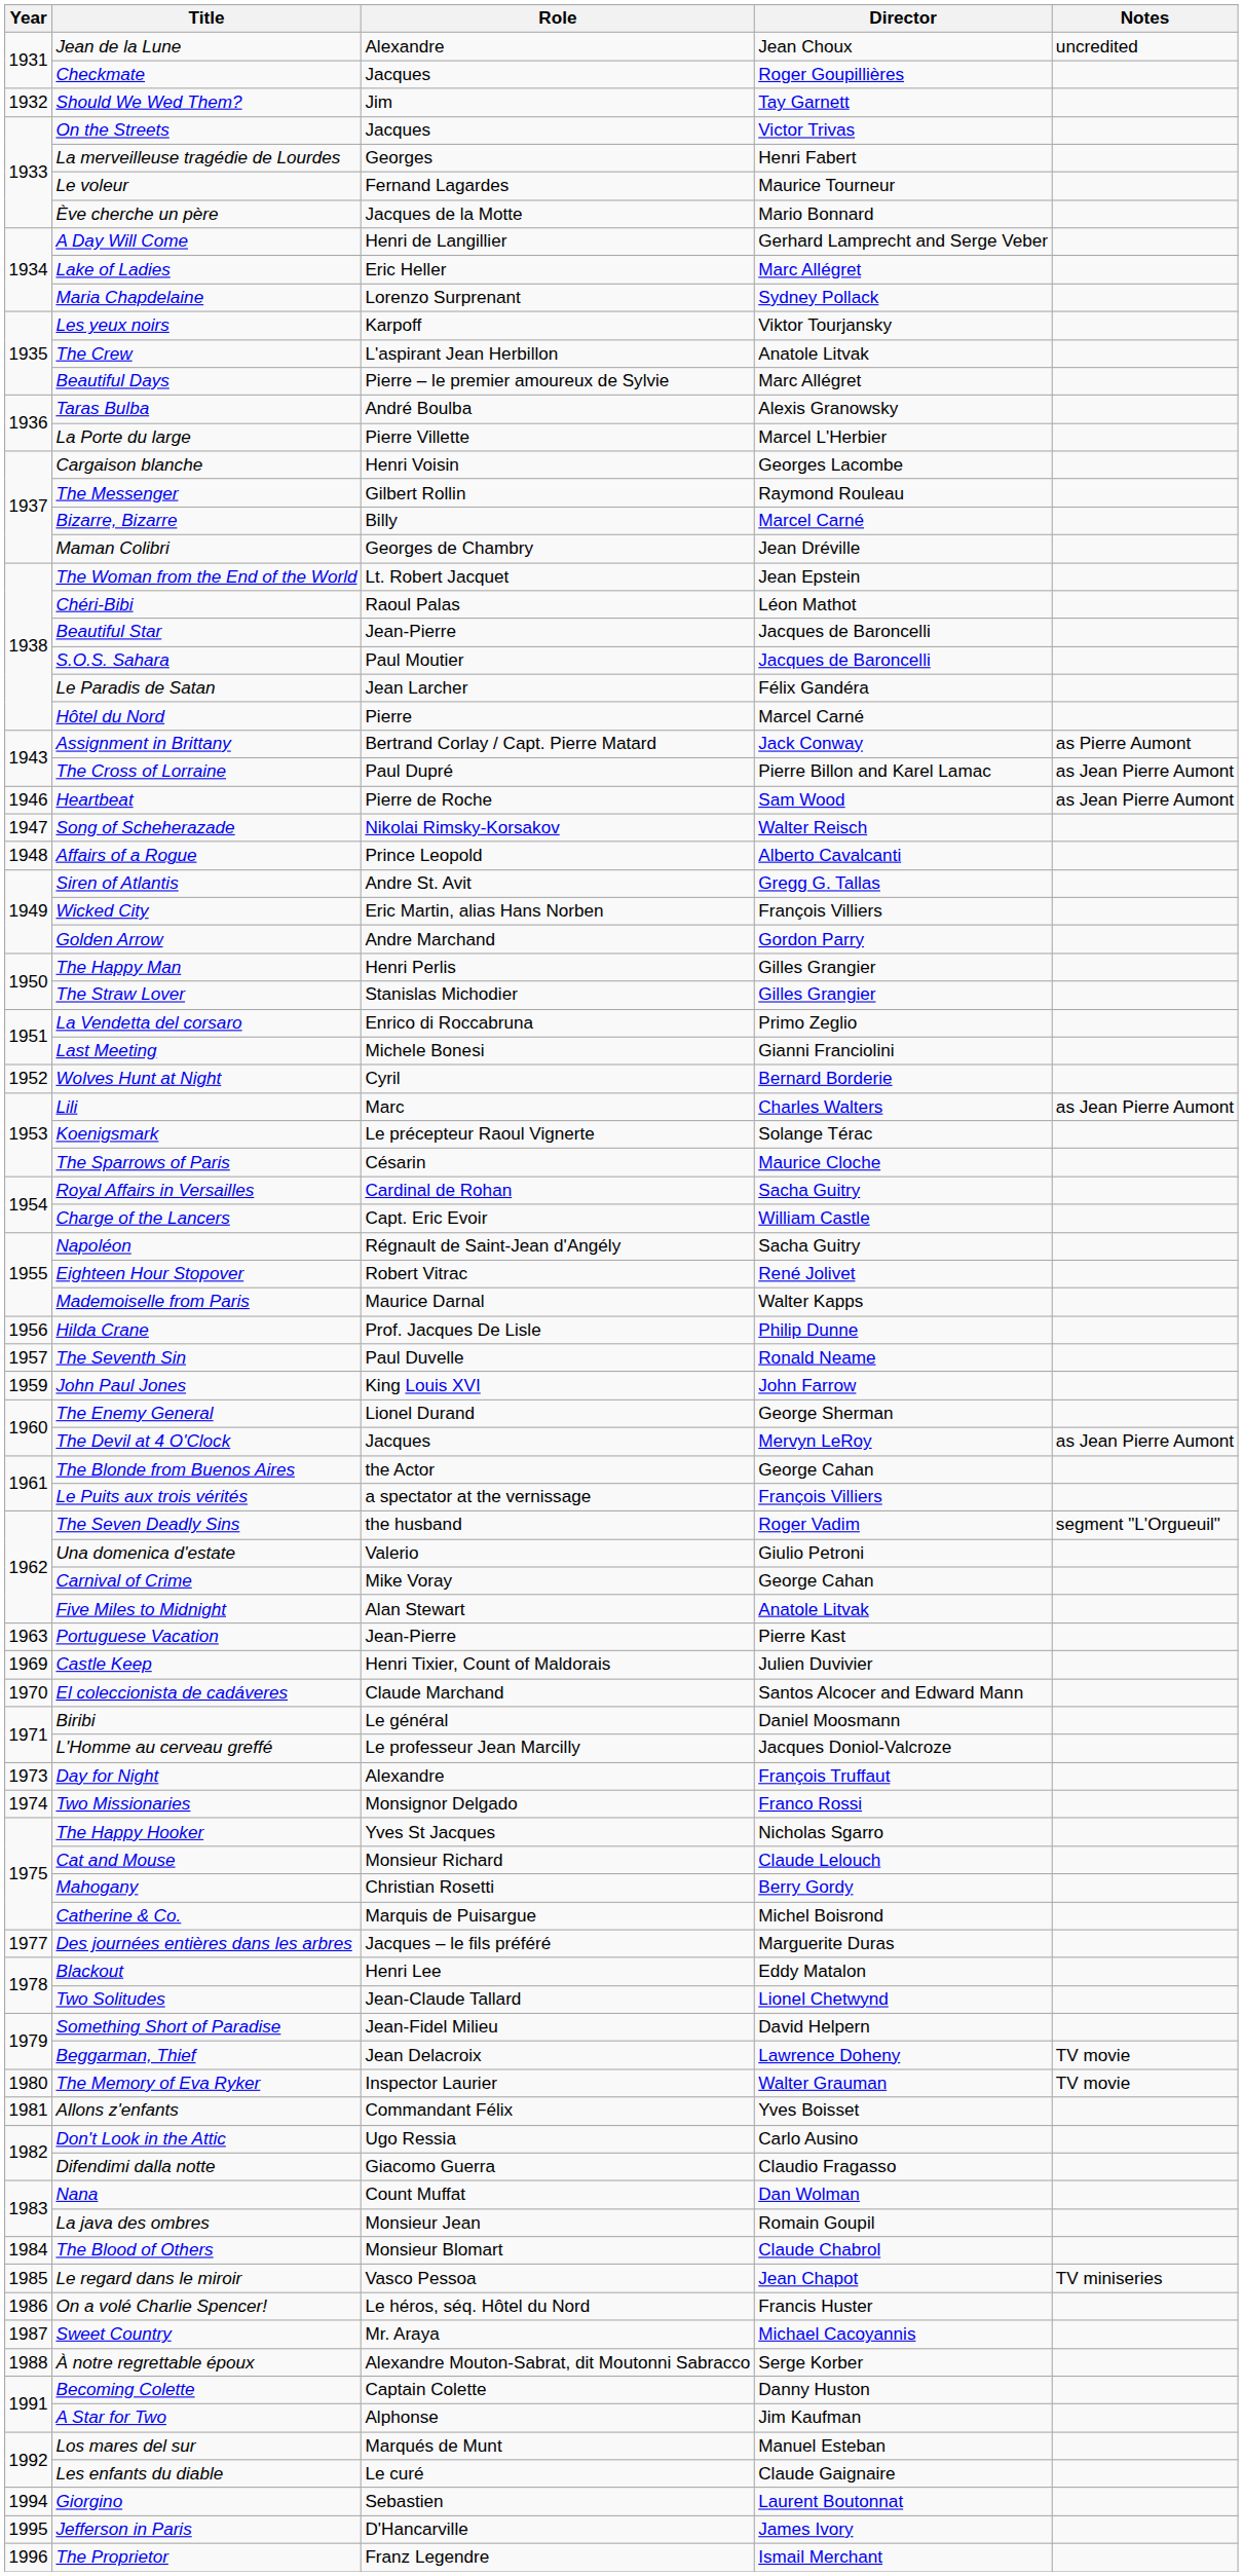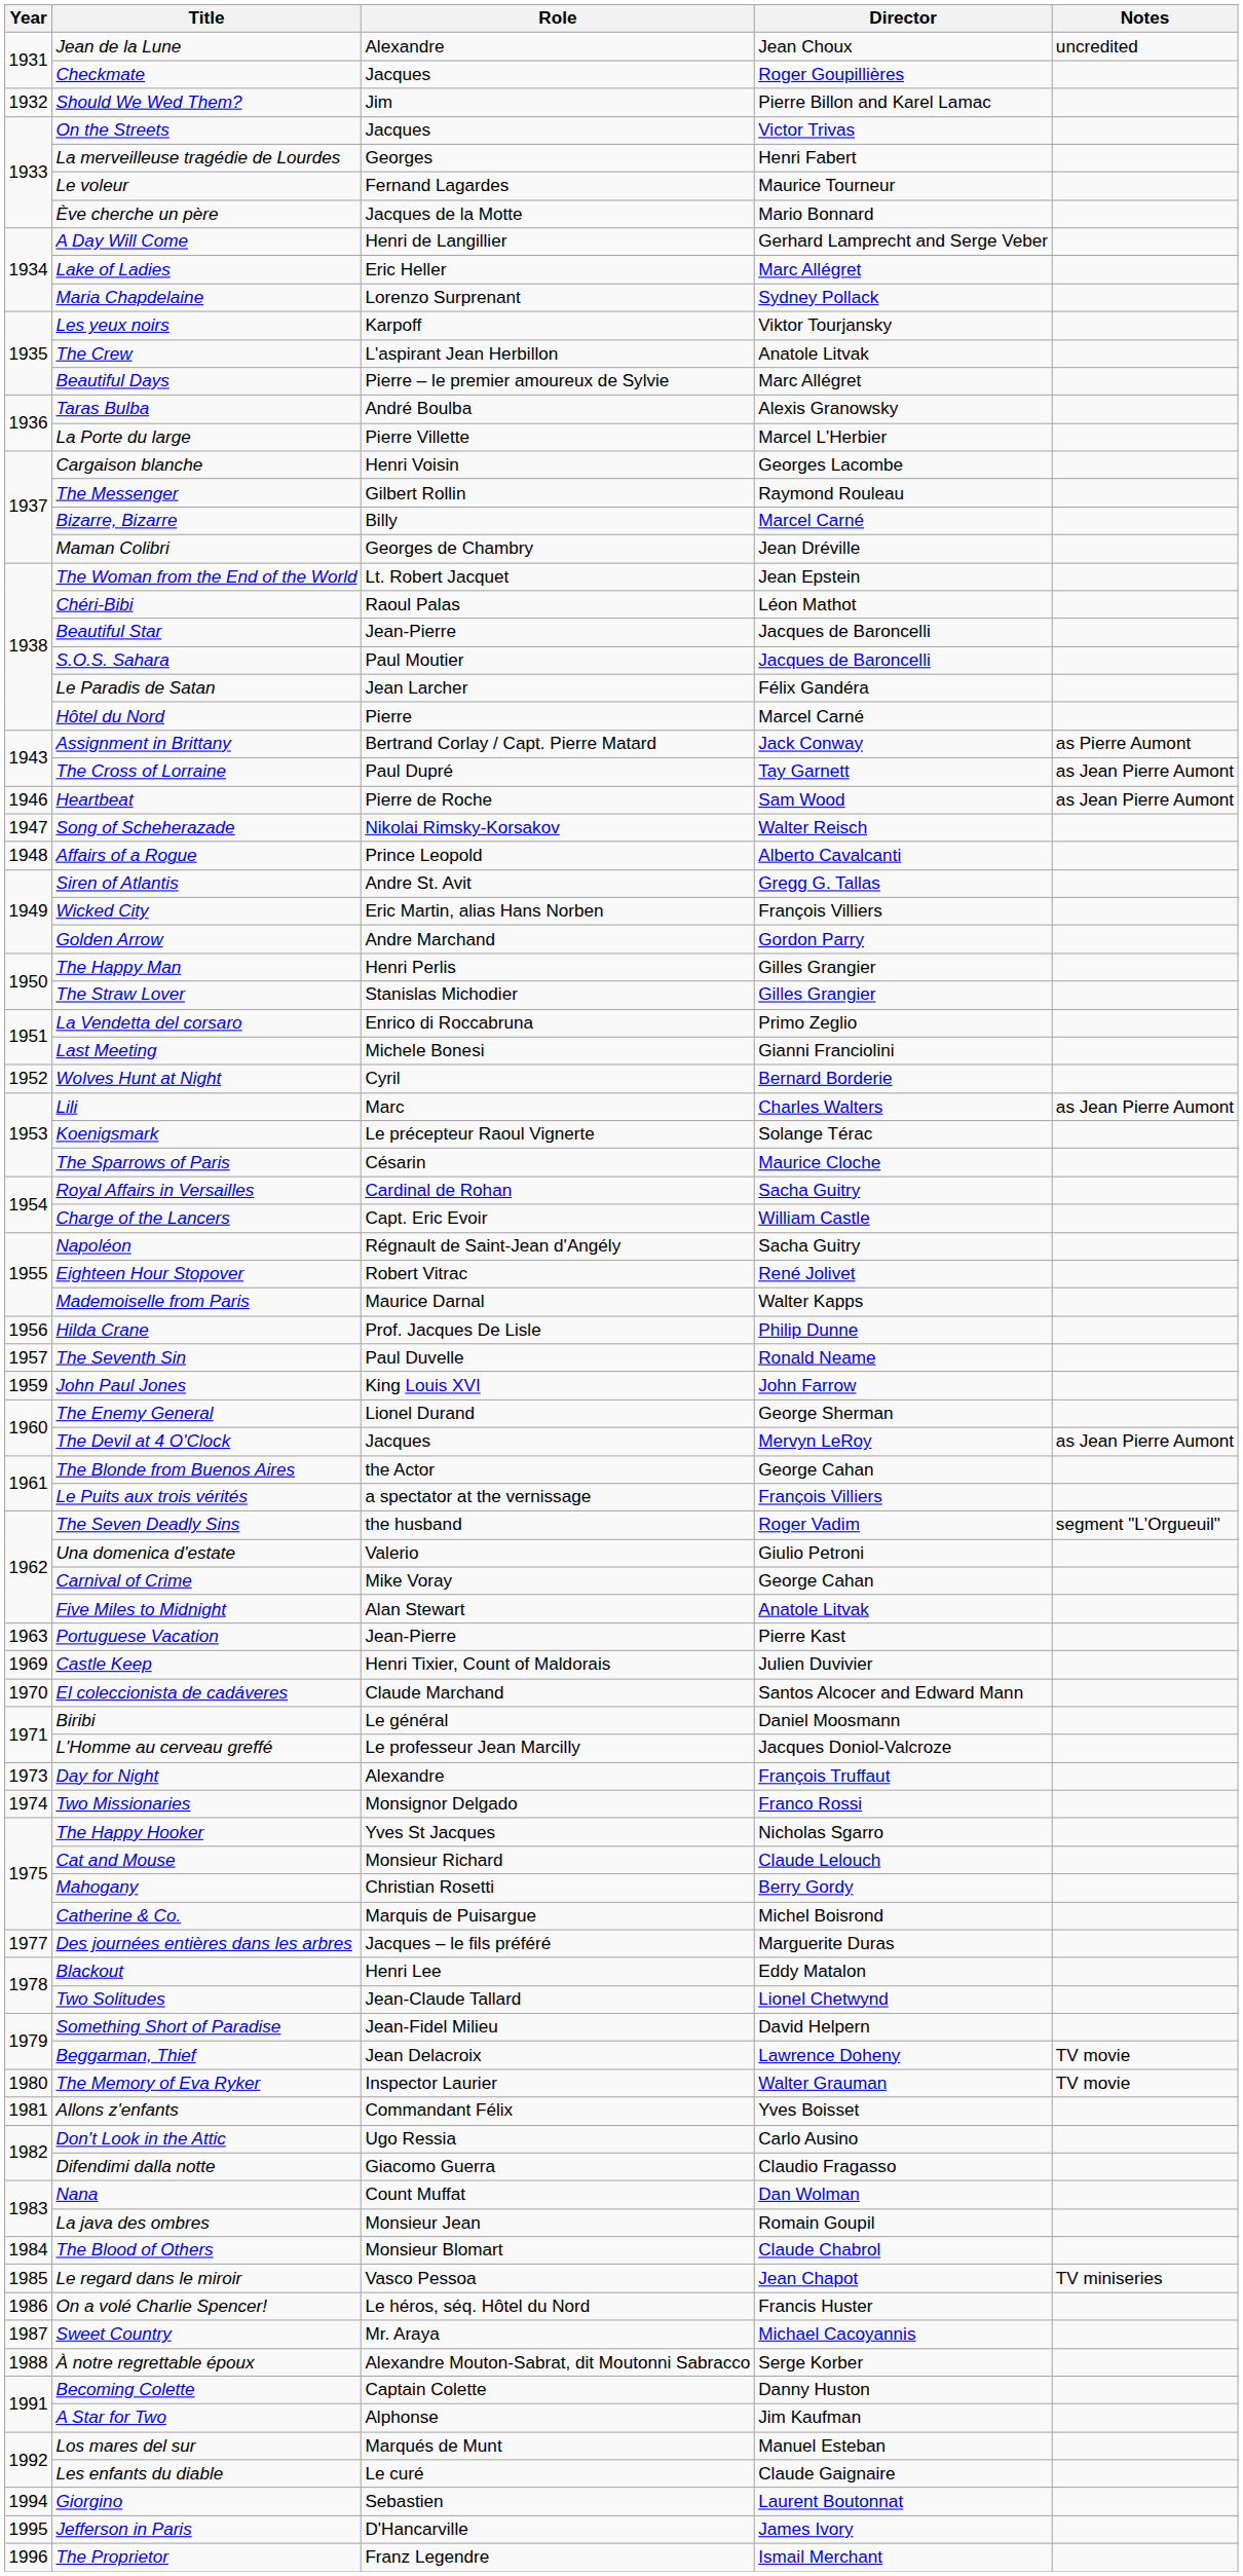Should We Wed Them? | Director: Tay Garnett -> Pierre Billon and Karel Lamac
The Cross of Lorraine | Director: Pierre Billon and Karel Lamac -> Tay Garnett
